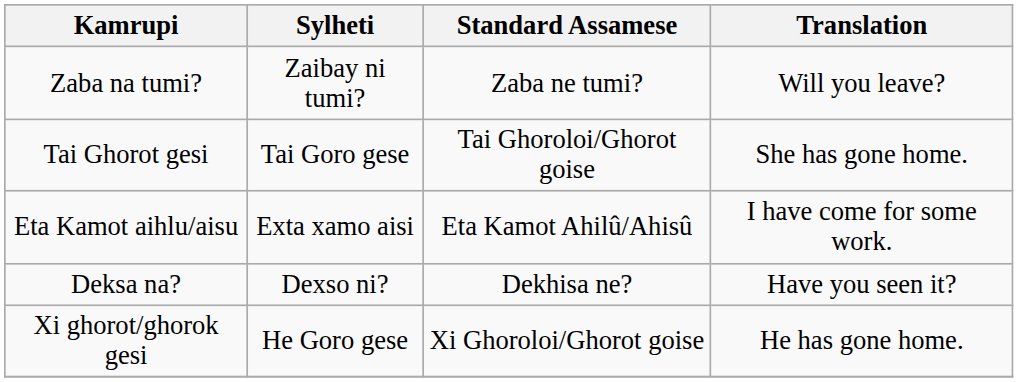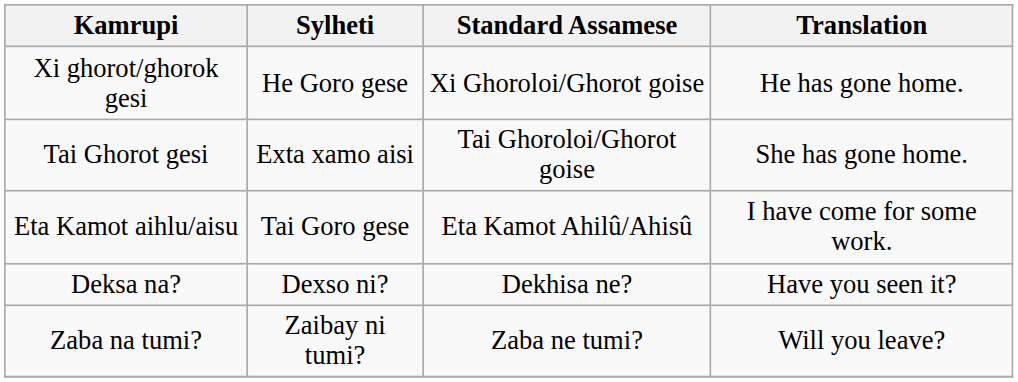rows swapped: Xi ghorot/ghorok gesi <-> Zaba na tumi?
Tai Ghorot gesi | Sylheti: Tai Goro gese -> Exta xamo aisi
Eta Kamot aihlu/aisu | Sylheti: Exta xamo aisi -> Tai Goro gese
